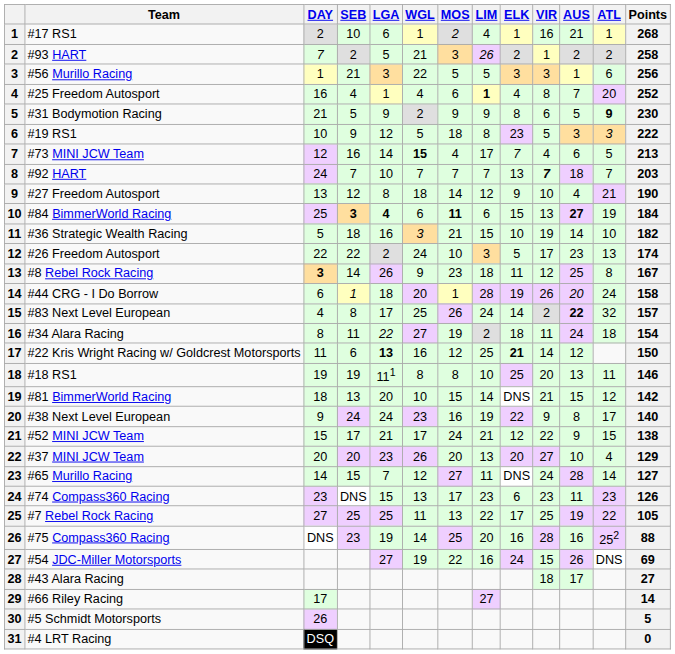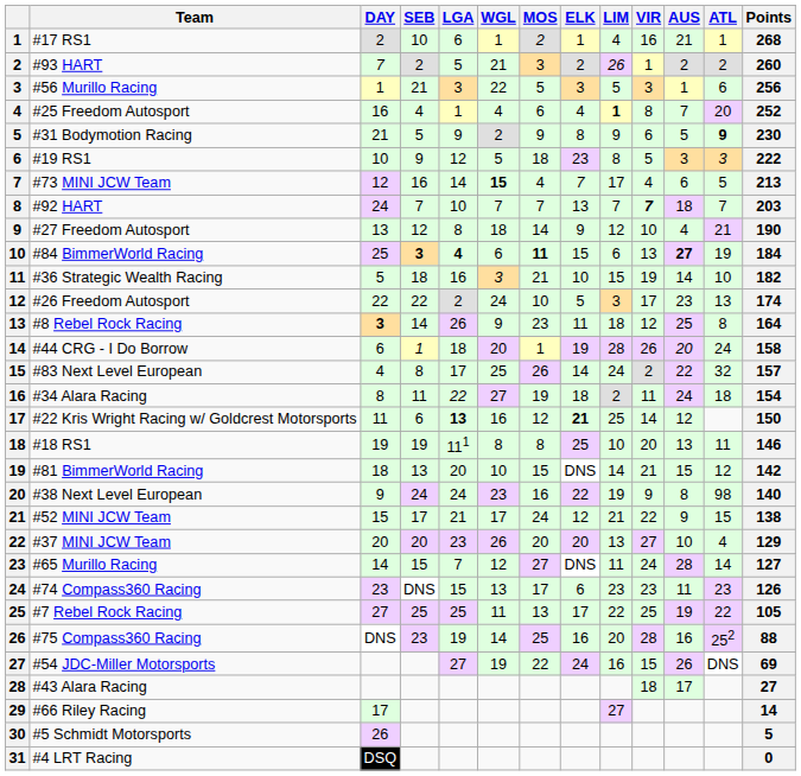columns swapped: LIM <-> ELK
#93 HART | Points: 258 -> 260
#8 Rebel Rock Racing | Points: 167 -> 164
#83 Next Level European | AUS: bold -> normal
#38 Next Level European | ATL: 17 -> 98
